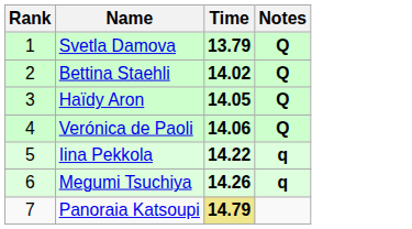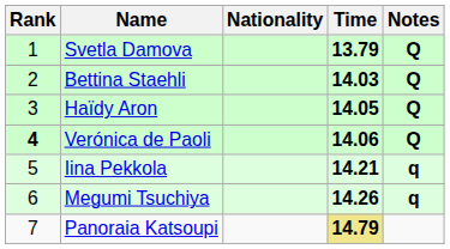+ column: Nationality
Bettina Staehli | Time: 14.02 -> 14.03
Verónica de Paoli | Rank: normal -> bold
Iina Pekkola | Time: 14.22 -> 14.21
